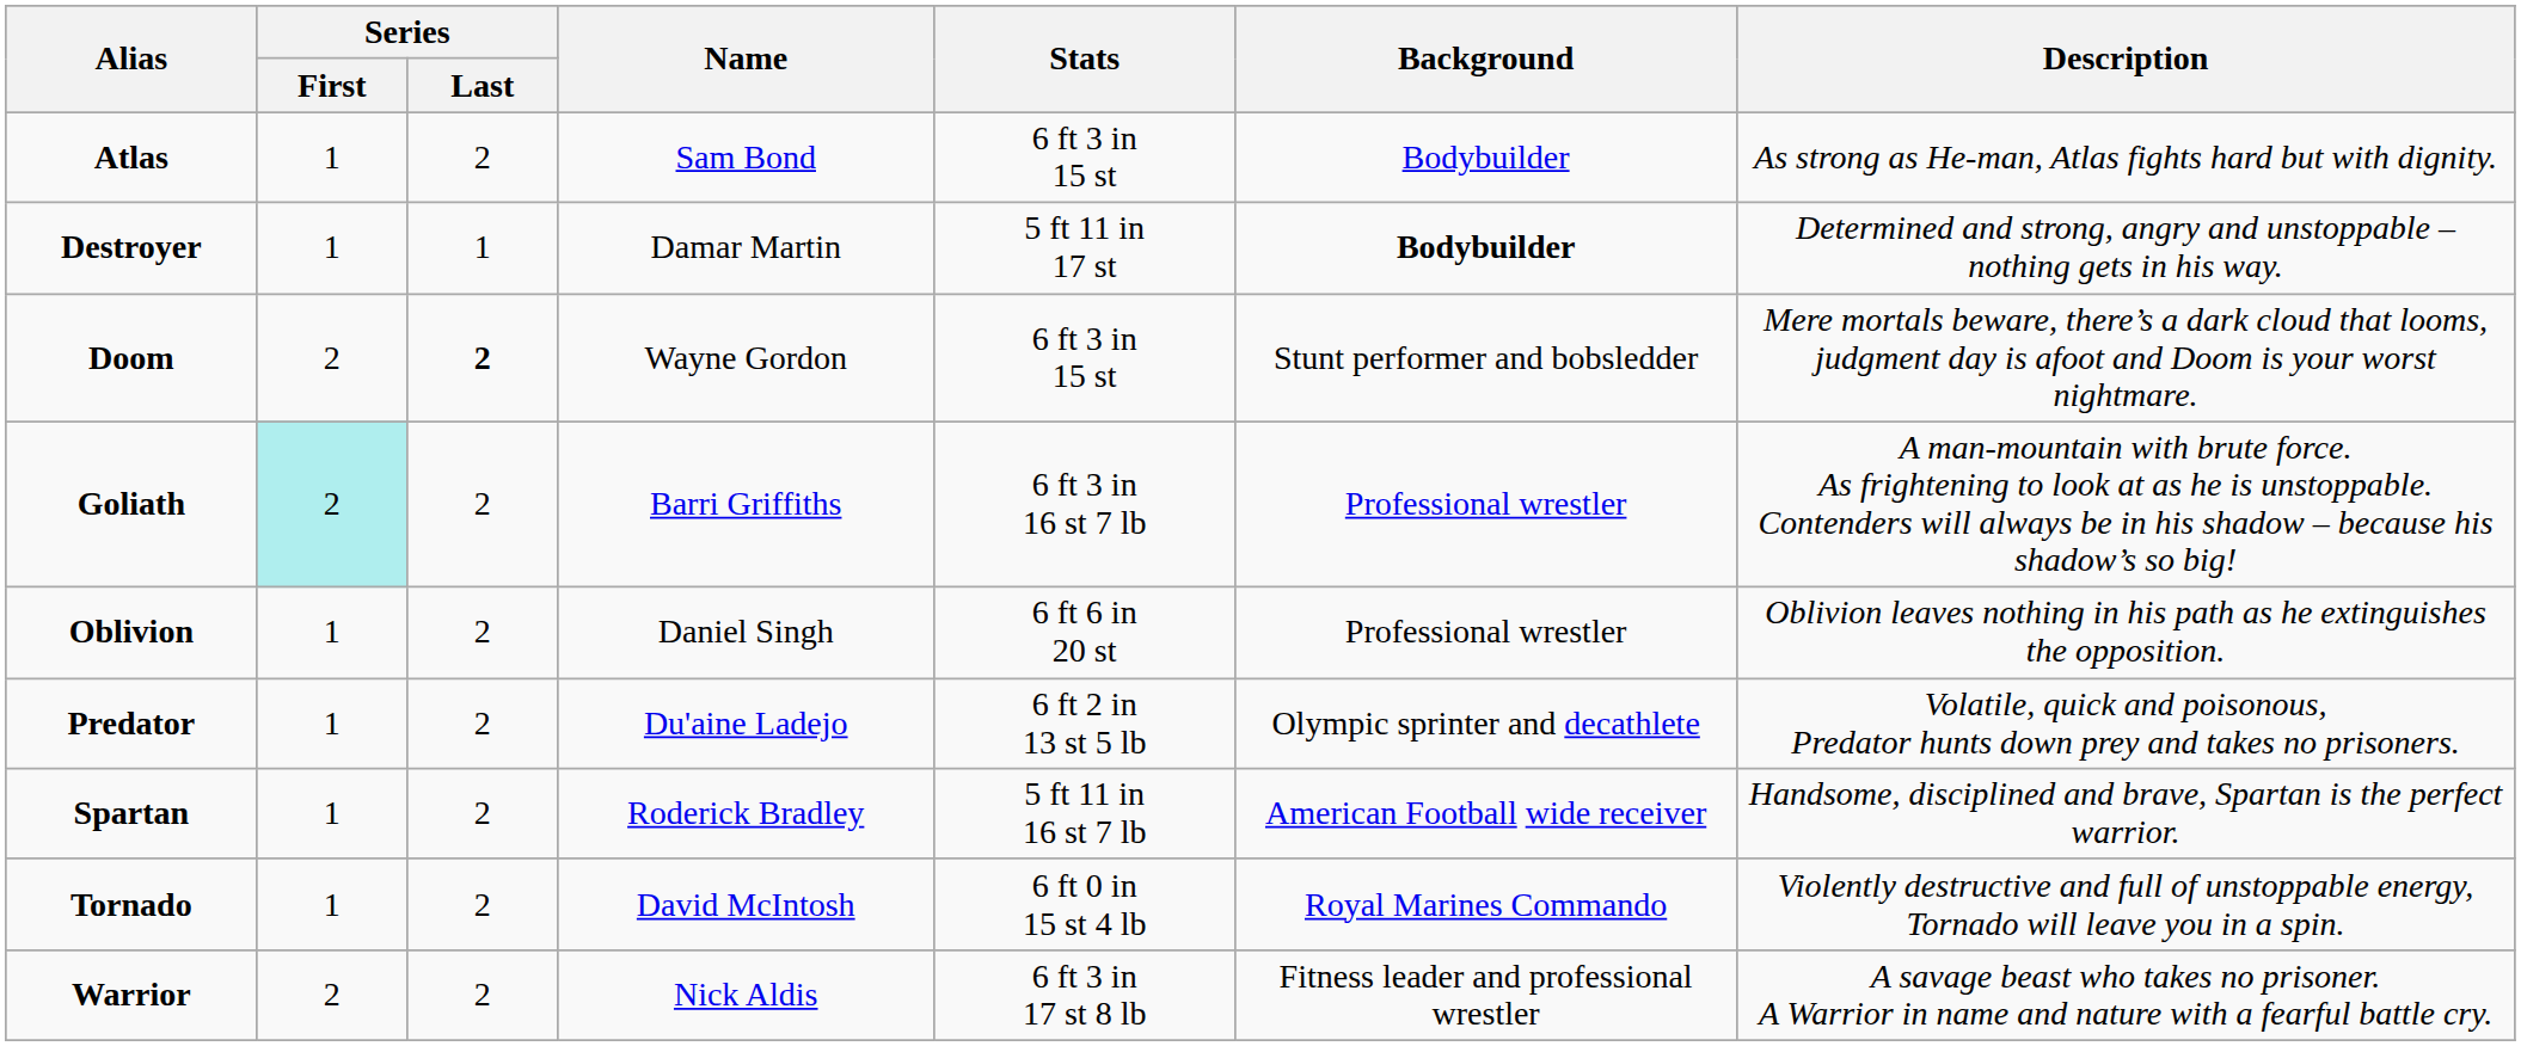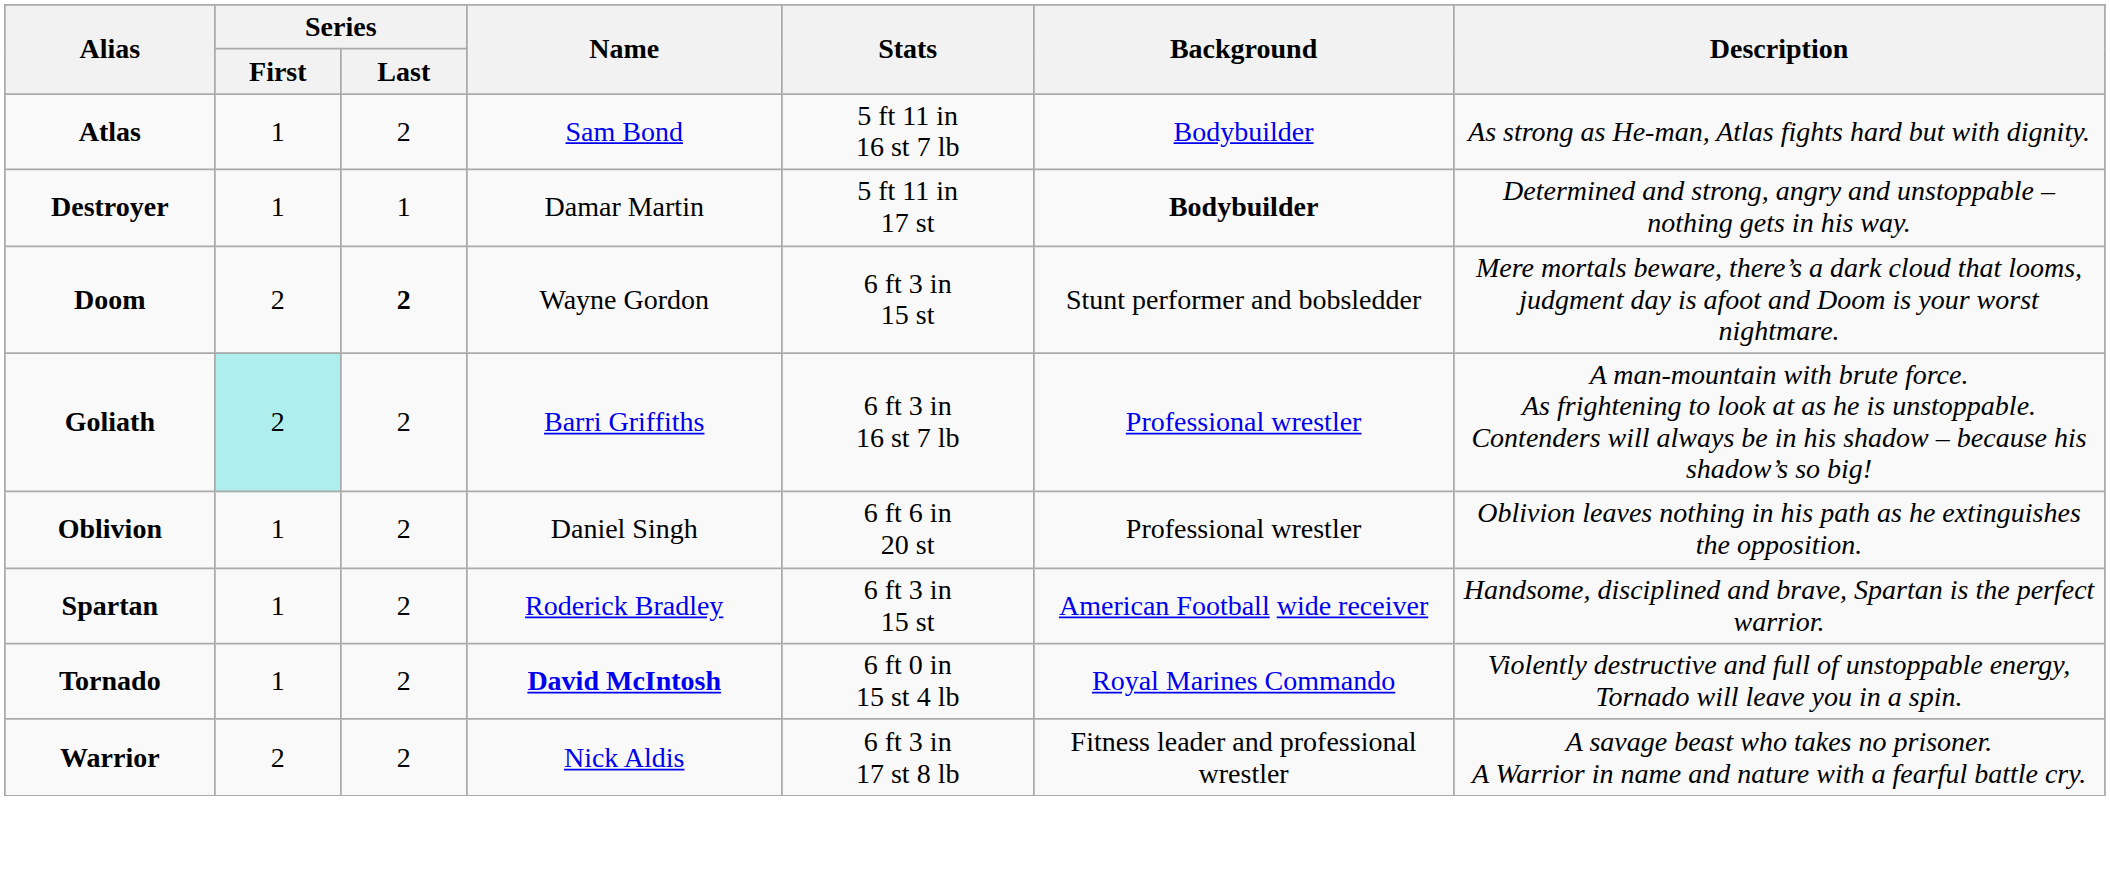Atlas | Stats: 6 ft 3 in 15 st -> 5 ft 11 in 16 st 7 lb
- row: Predator | 1 | 2 | Du'aine Ladejo | 6 ft 2 in 13 st 5 lb | Olympic sprinter and decathlete | Volatile, quick and poisonous, Predator hunts down prey and takes no prisoners.
Spartan | Stats: 5 ft 11 in 16 st 7 lb -> 6 ft 3 in 15 st
Tornado | Name: normal -> bold
